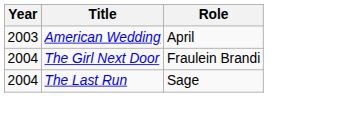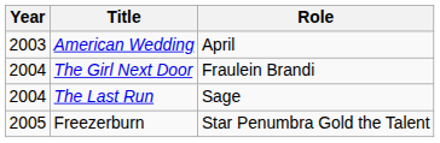+ row: 2005 | Freezerburn | Star Penumbra Gold the Talent
